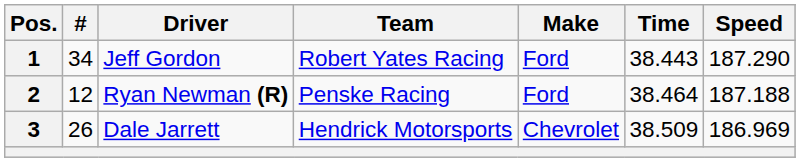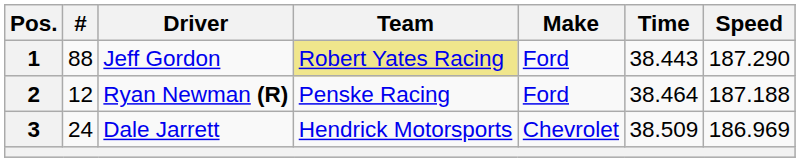1 | #: 34 -> 88
1 | Team: no background -> khaki background
3 | #: 26 -> 24
